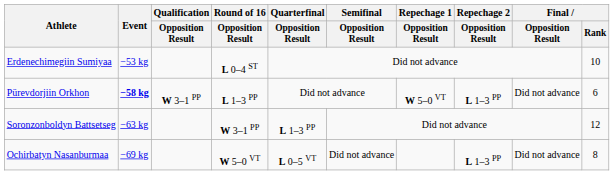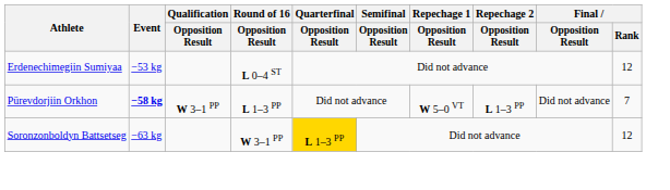Erdenechimegiin Sumiyaa | Final / Rank: 10 -> 12
Pürevdorjiin Orkhon | Final / Rank: 6 -> 7
Soronzonboldyn Battsetseg | Quarterfinal / Opposition Result: no background -> gold background
- row: Ochirbatyn Nasanburmaa | −69 kg | W 5–0 VT | L 0–5 VT | Did not advance | L 1–3 PP | Did not advance | 8
